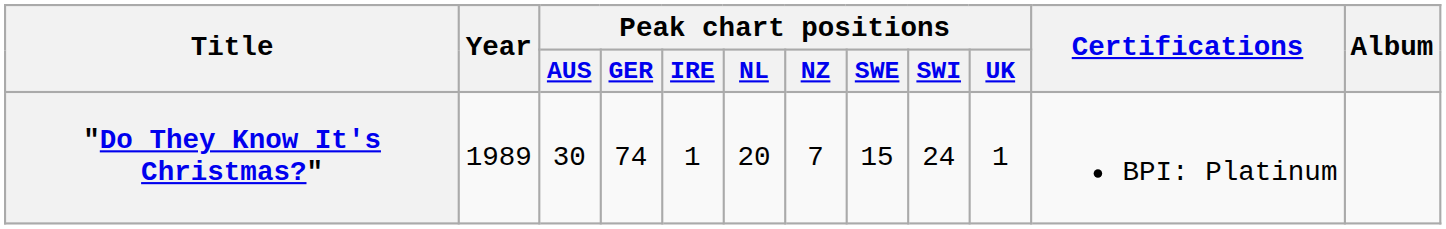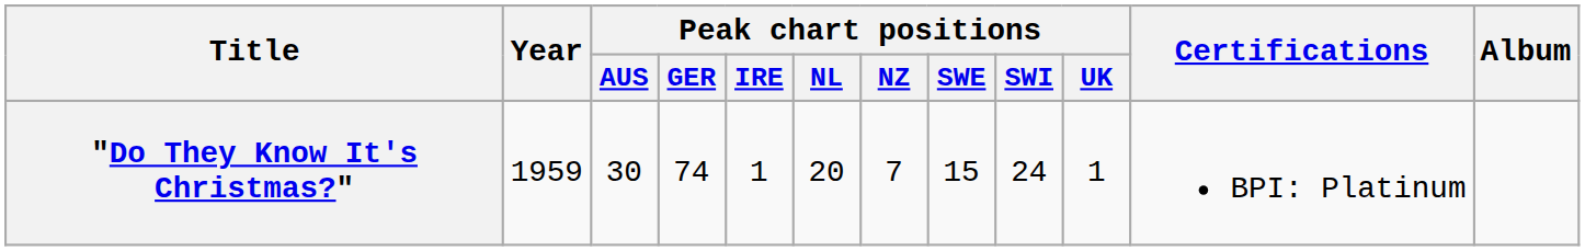"Do They Know It's Christmas?" | Year: 1989 -> 1959
